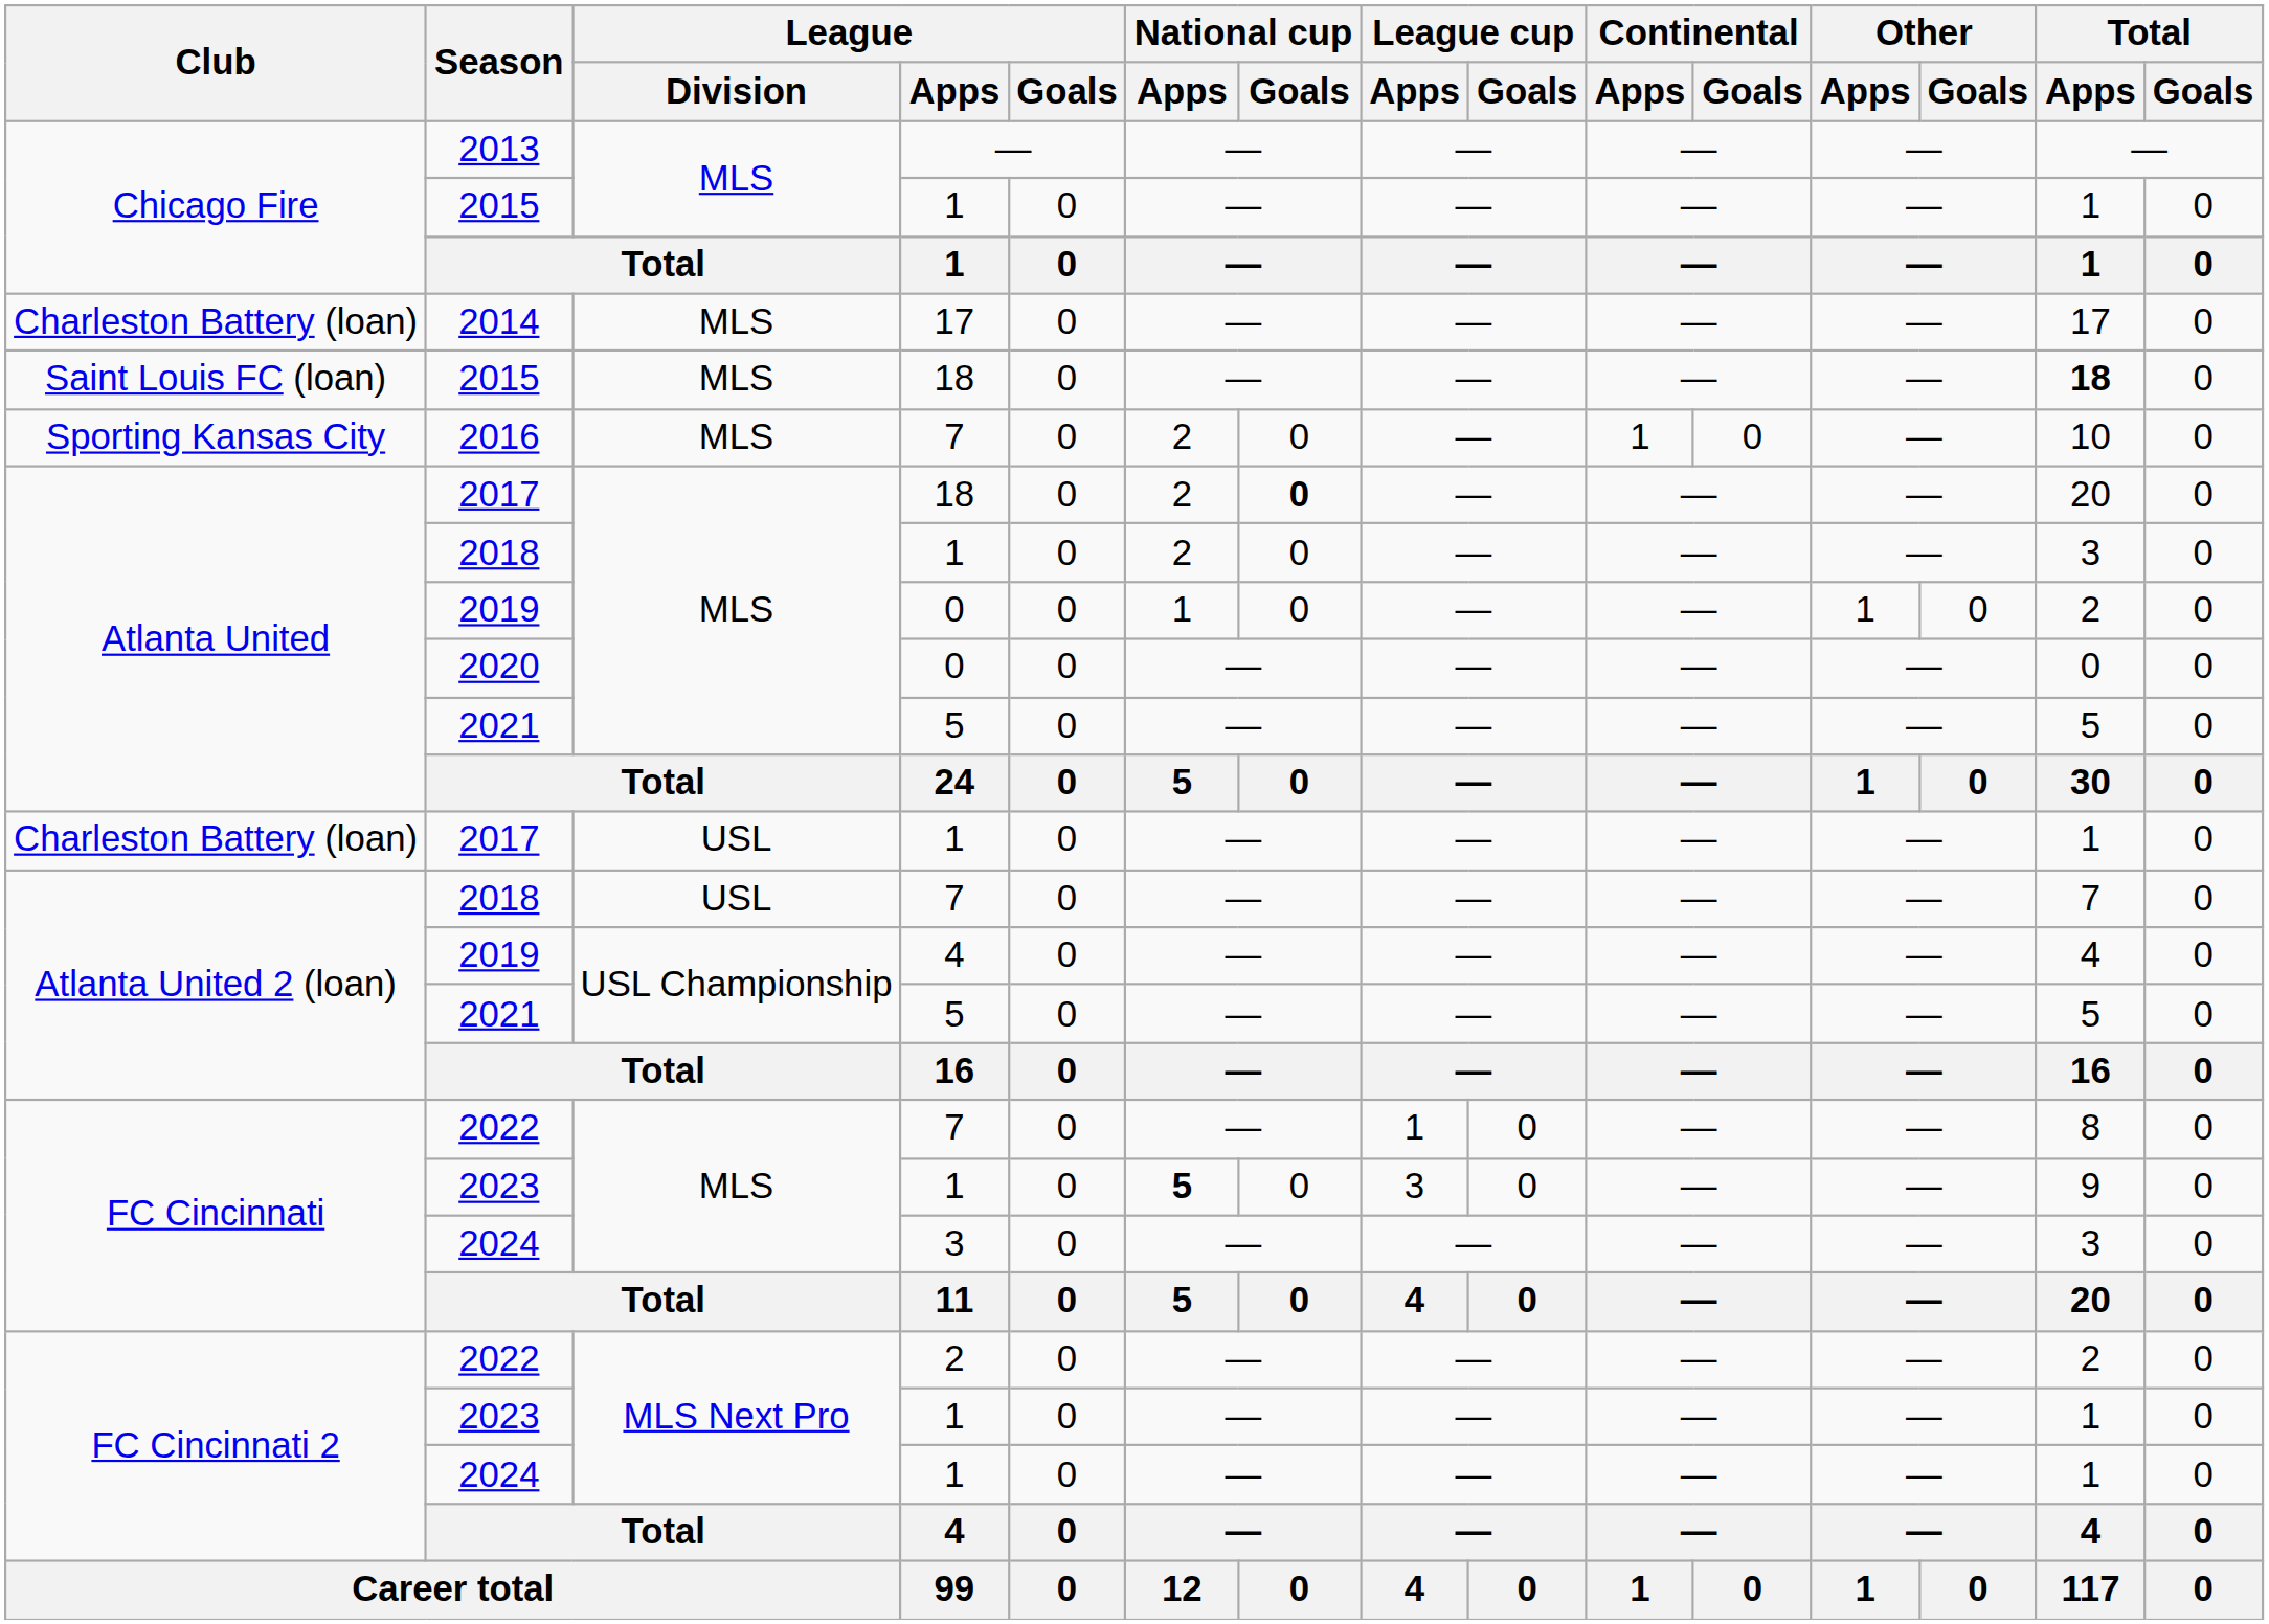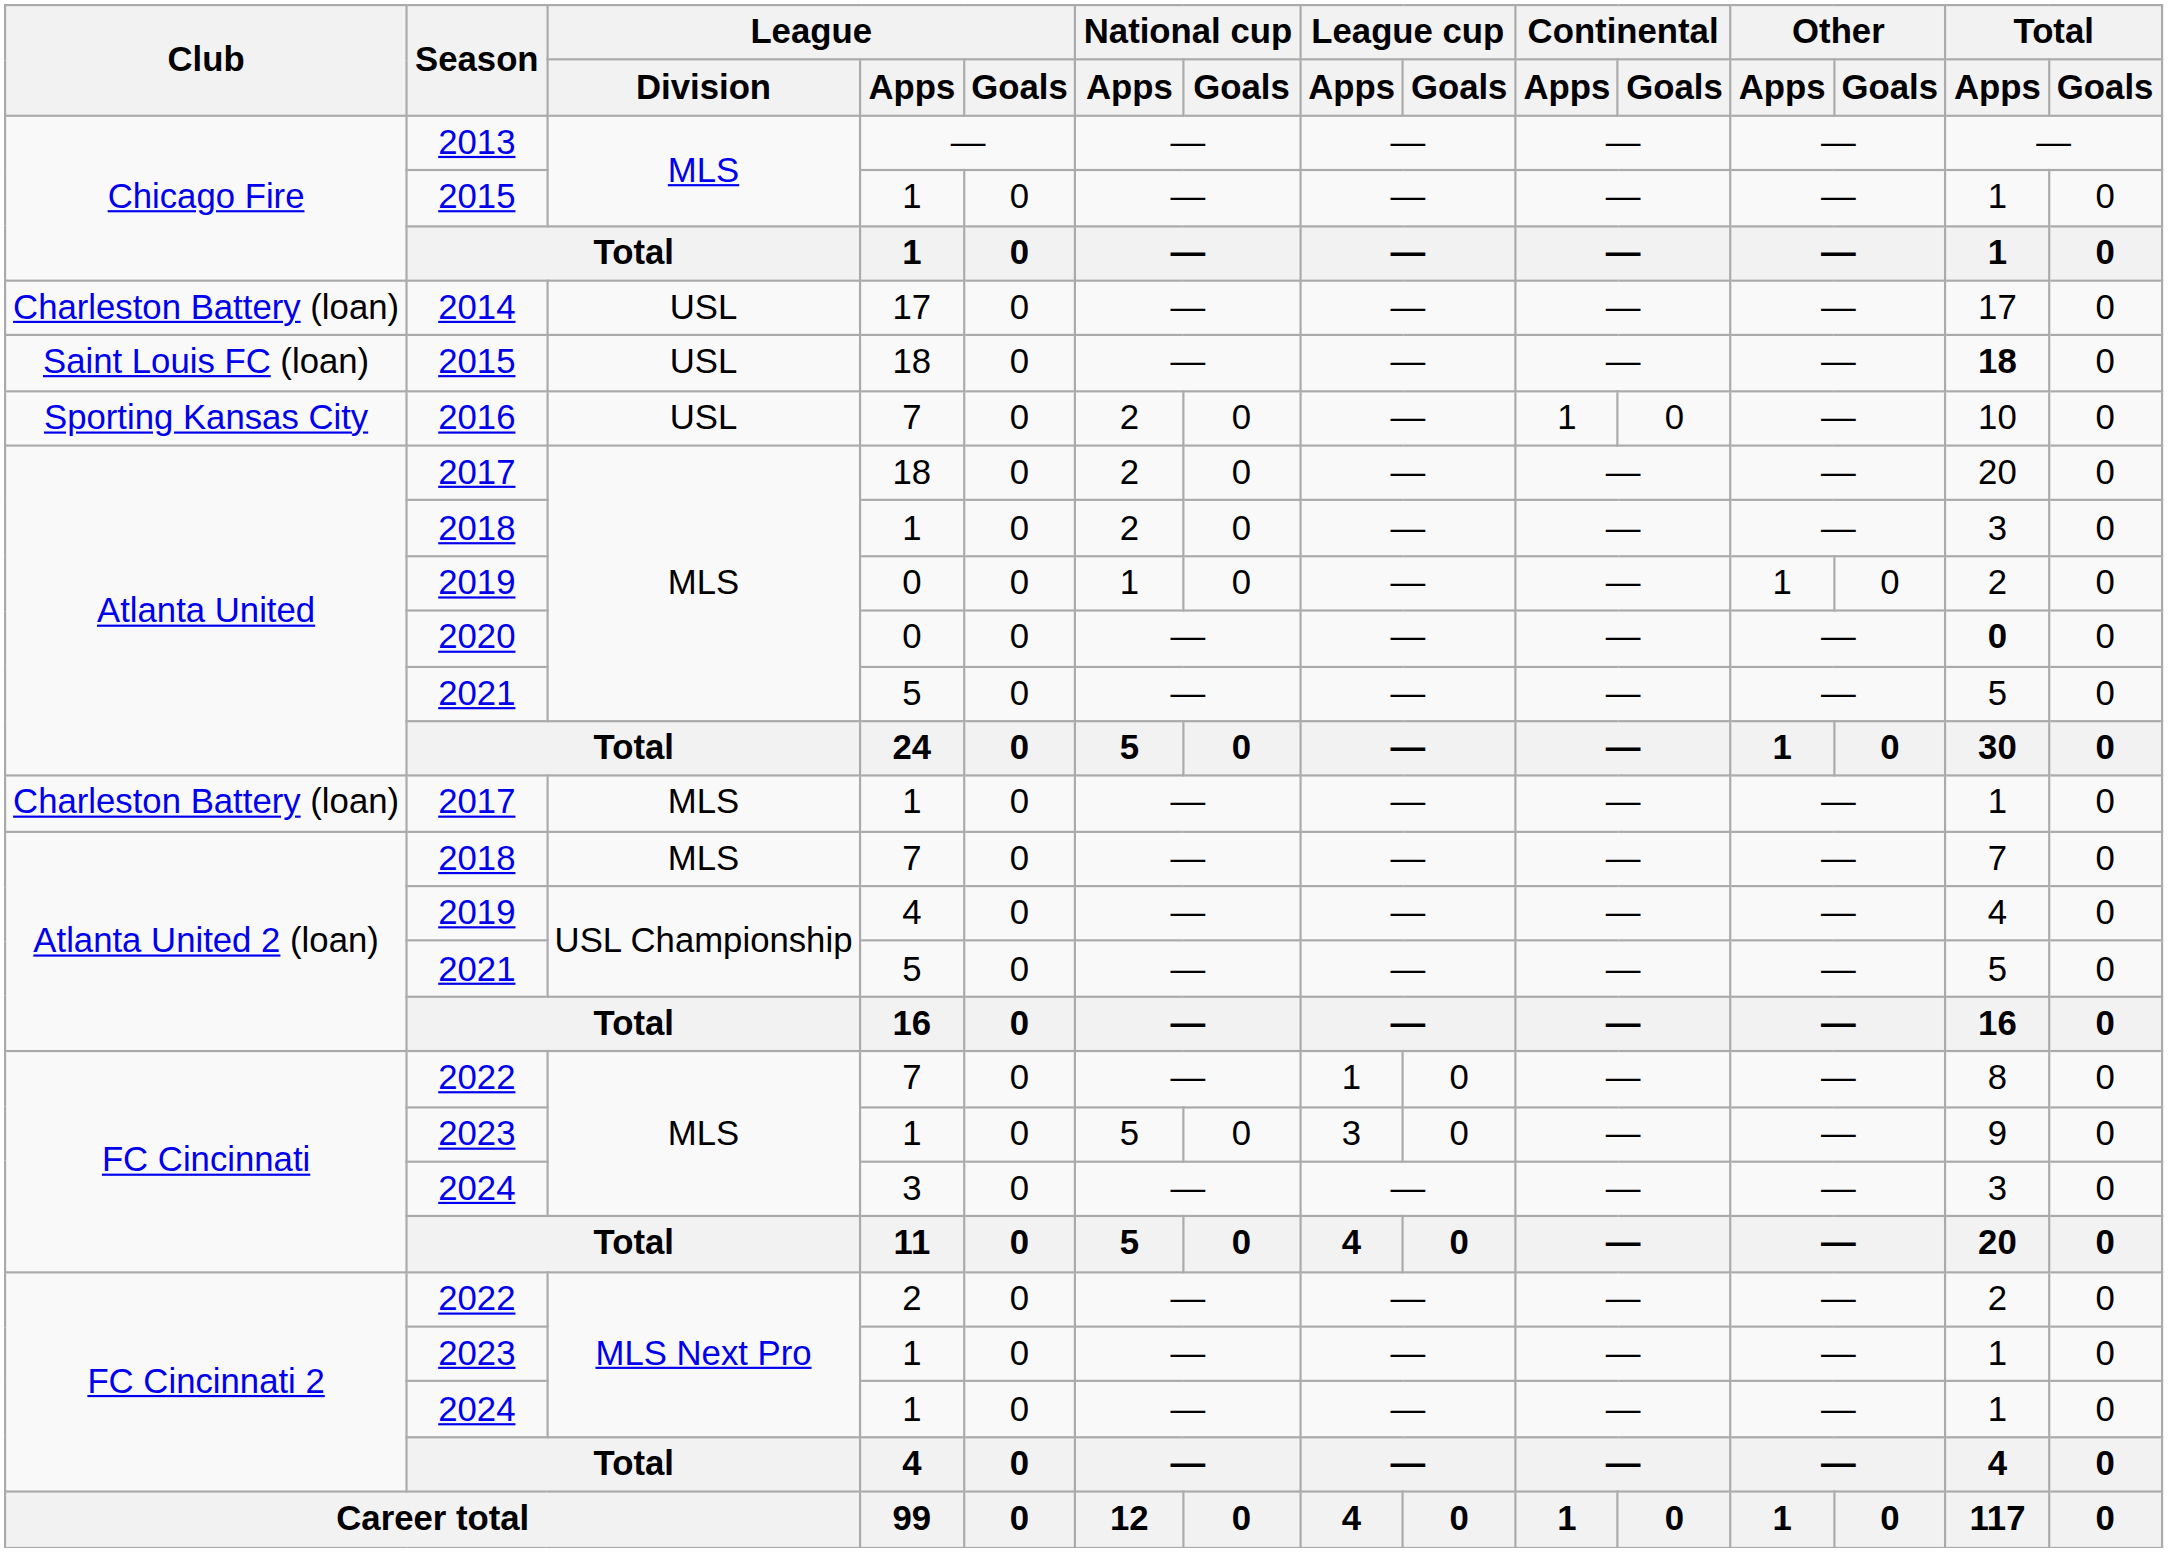2014 | League / Division: MLS -> USL
Saint Louis FC (loan) / 2015 | League / Division: MLS -> USL
2016 | League / Division: MLS -> USL
Atlanta United / 2017 | National cup / Goals: bold -> normal
2020 | Total / Apps: normal -> bold
Charleston Battery (loan) / 2017 | League / Division: USL -> MLS
Atlanta United 2 (loan) / 2018 | League / Division: USL -> MLS
FC Cincinnati / 2023 | National cup / Apps: bold -> normal
